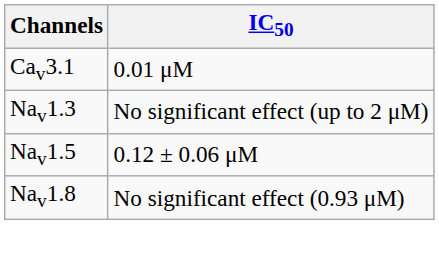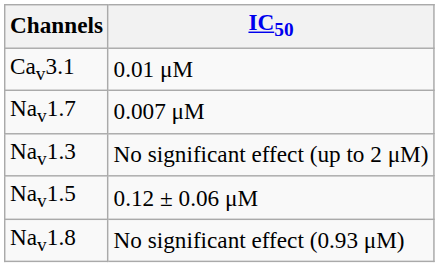+ row: Nav1.7 | 0.007 μM
